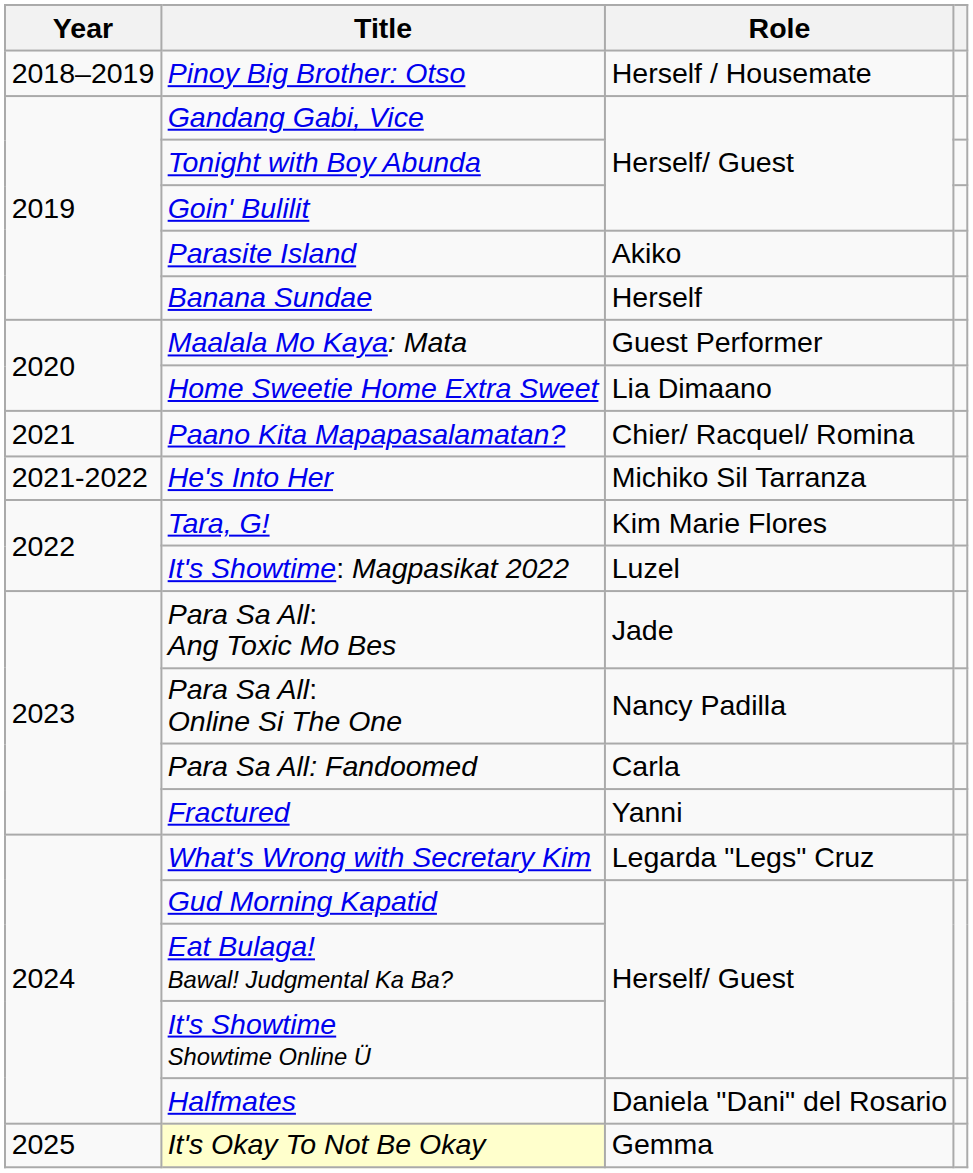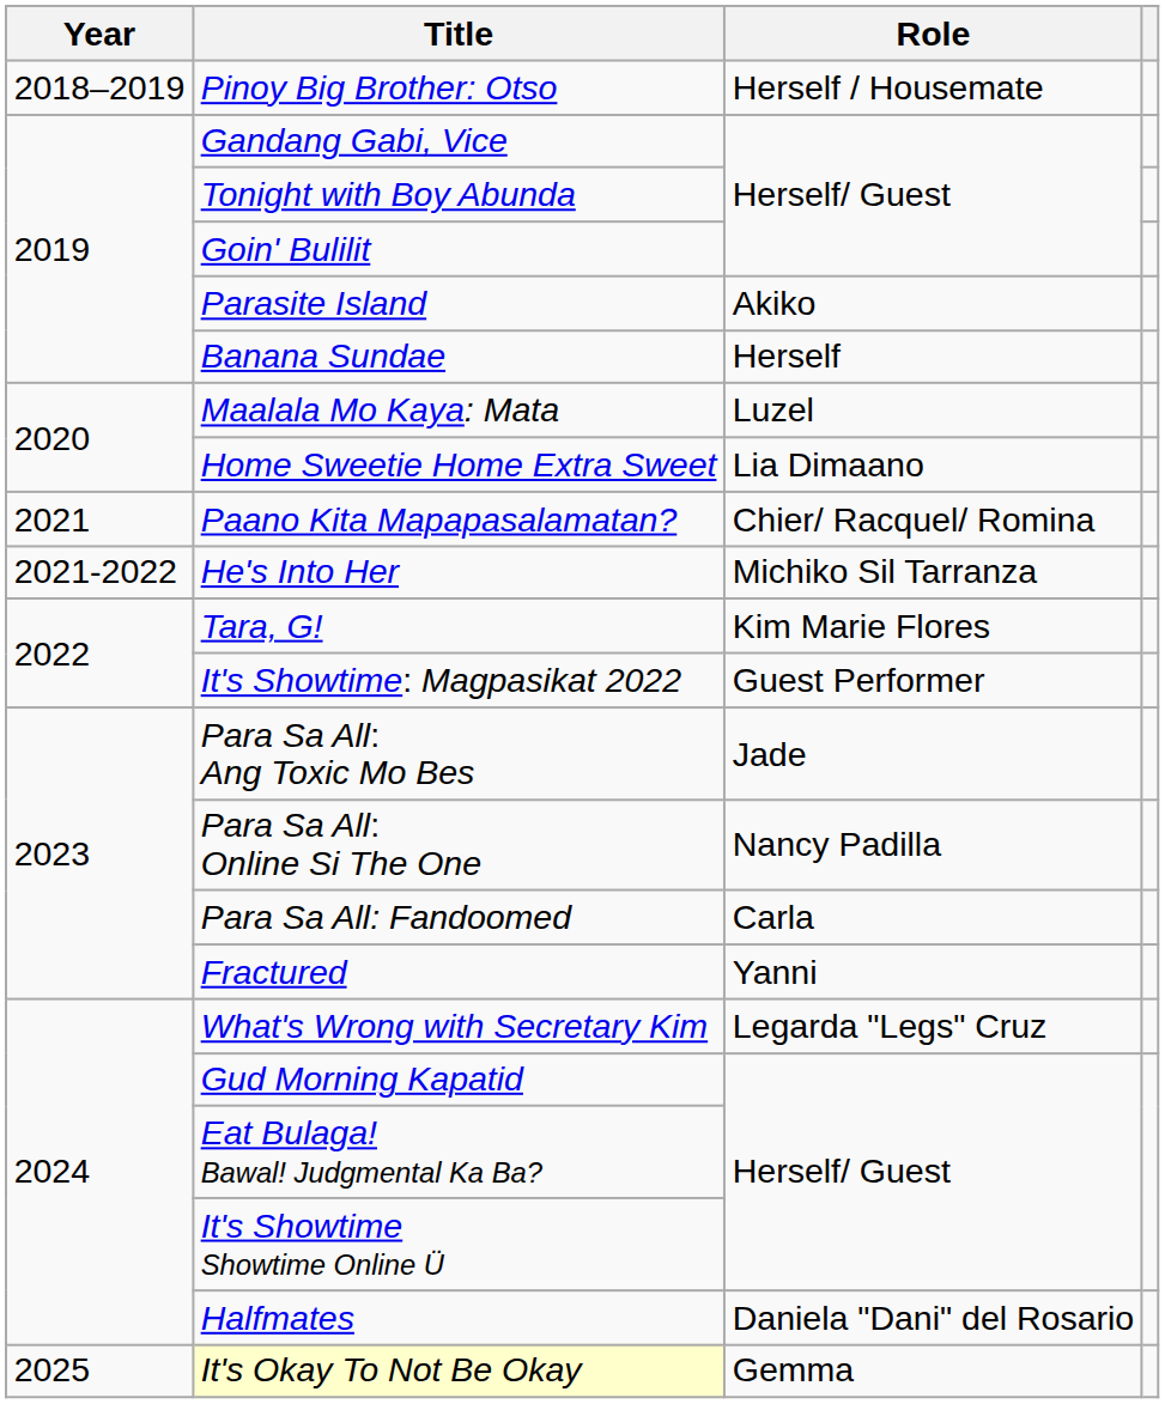Maalala Mo Kaya: Mata | Role: Guest Performer -> Luzel
It's Showtime: Magpasikat 2022 | Role: Luzel -> Guest Performer
